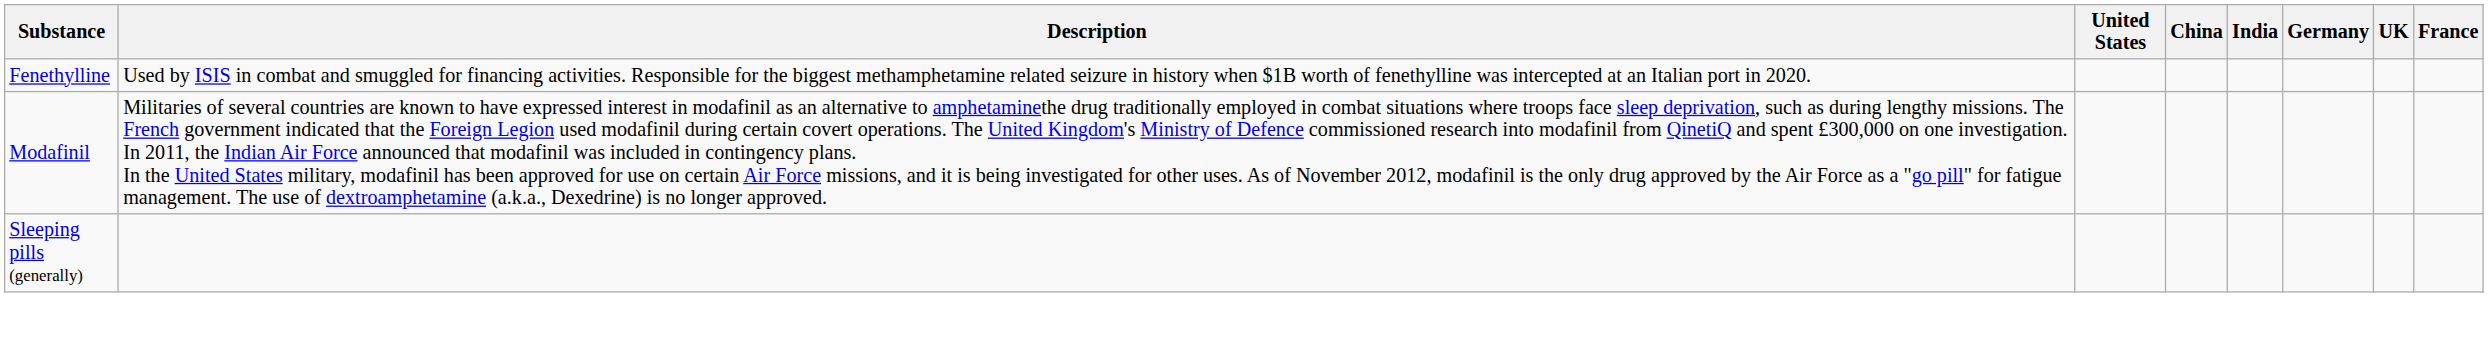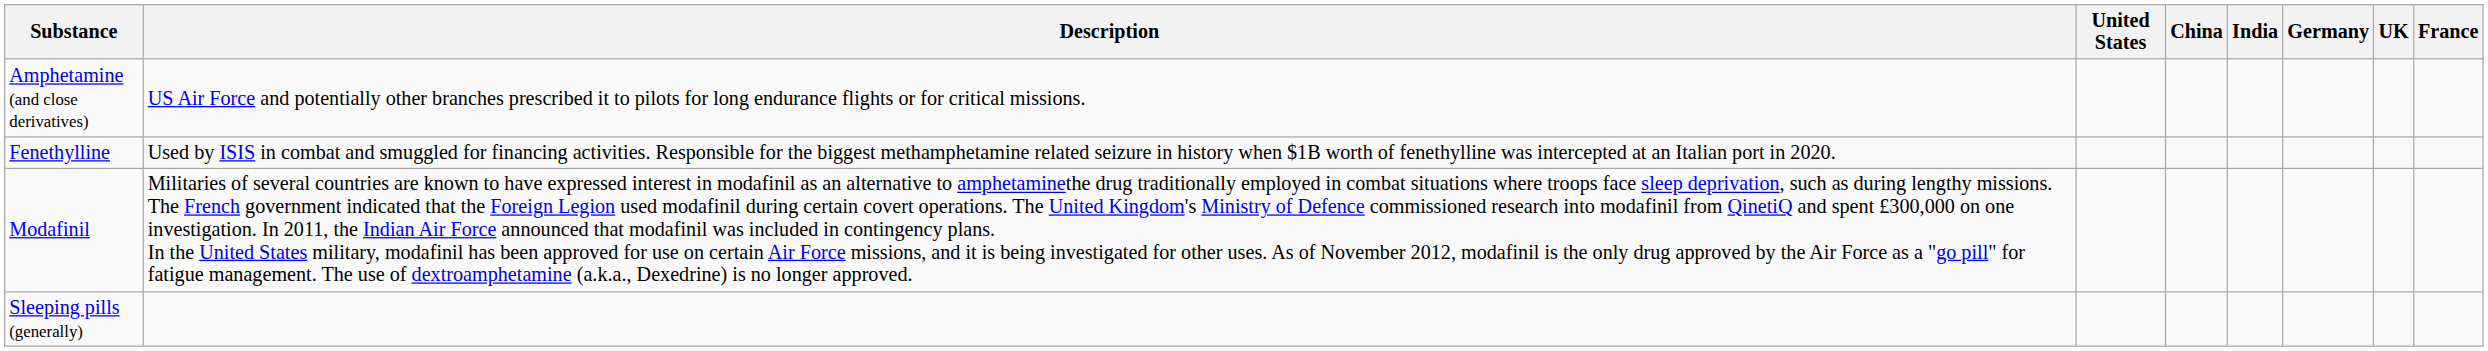+ row: Amphetamine (and close derivatives) | US Air Force and potentially other branches prescribed it to pilots for long endurance flights or for critical missions.
